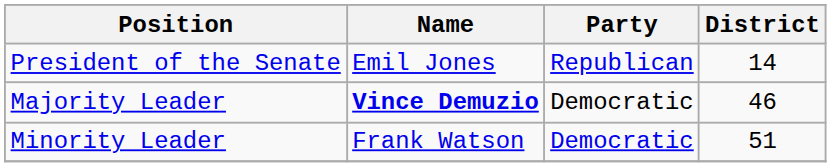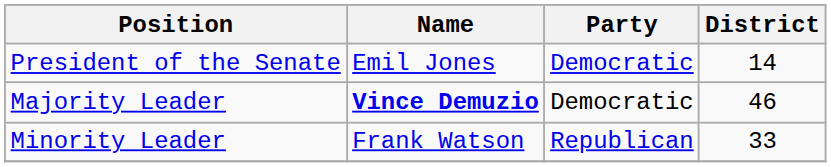President of the Senate | Party: Republican -> Democratic
Minority Leader | Party: Democratic -> Republican
Minority Leader | District: 51 -> 33
